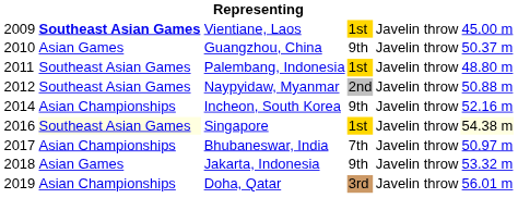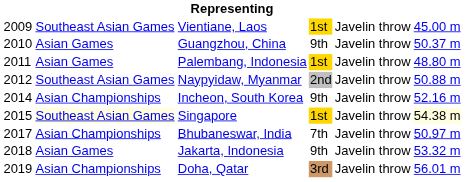Vientiane, Laos | column 2: bold -> normal
Palembang, Indonesia | column 2: Southeast Asian Games -> Asian Games
Singapore | column 1: 2016 -> 2015
